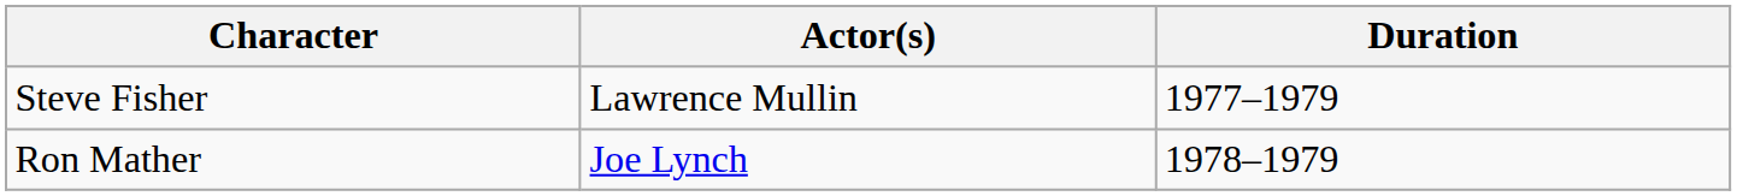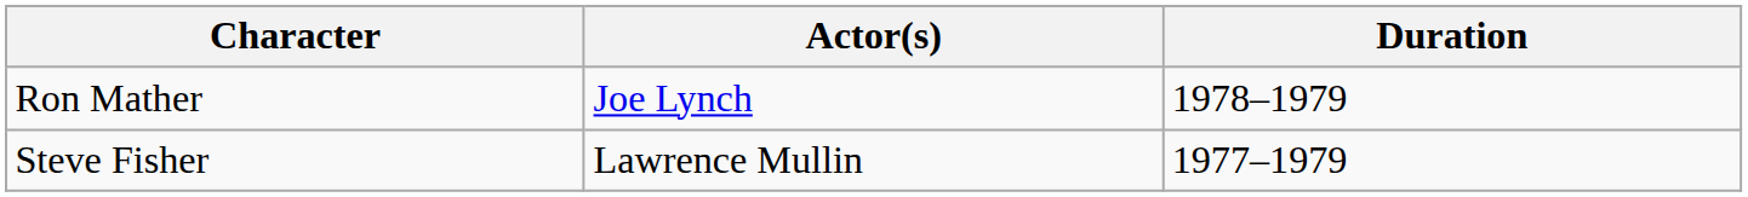rows swapped: Steve Fisher <-> Ron Mather
